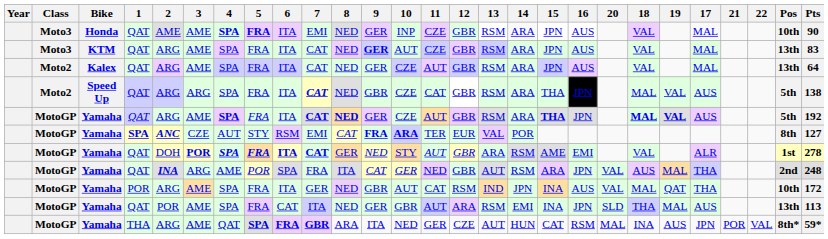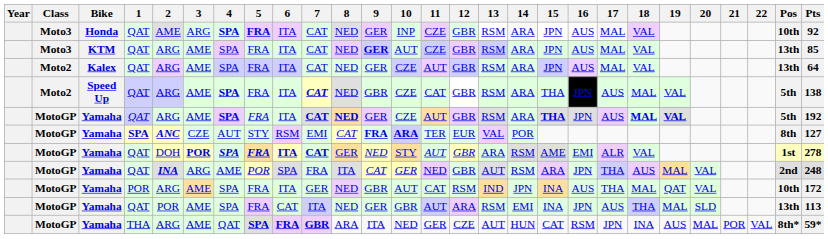columns swapped: 17 <-> 20
Honda | 3: AME -> ARG
Honda | 7: EMI -> CAT
Honda | Pts: 90 -> 92
KTM | Pts: 83 -> 85
Speed Up | 3: ARG -> AME
Speed Up | 4: normal -> bold
